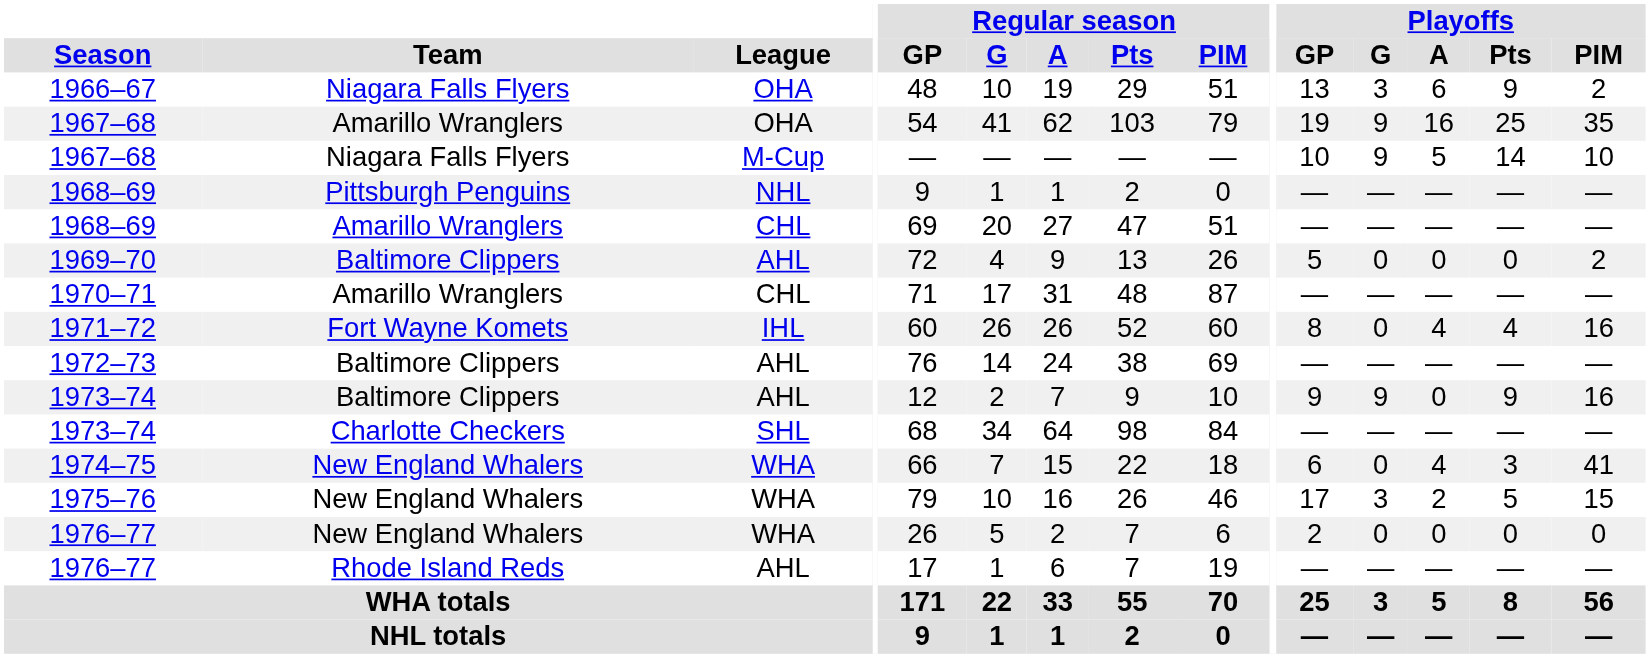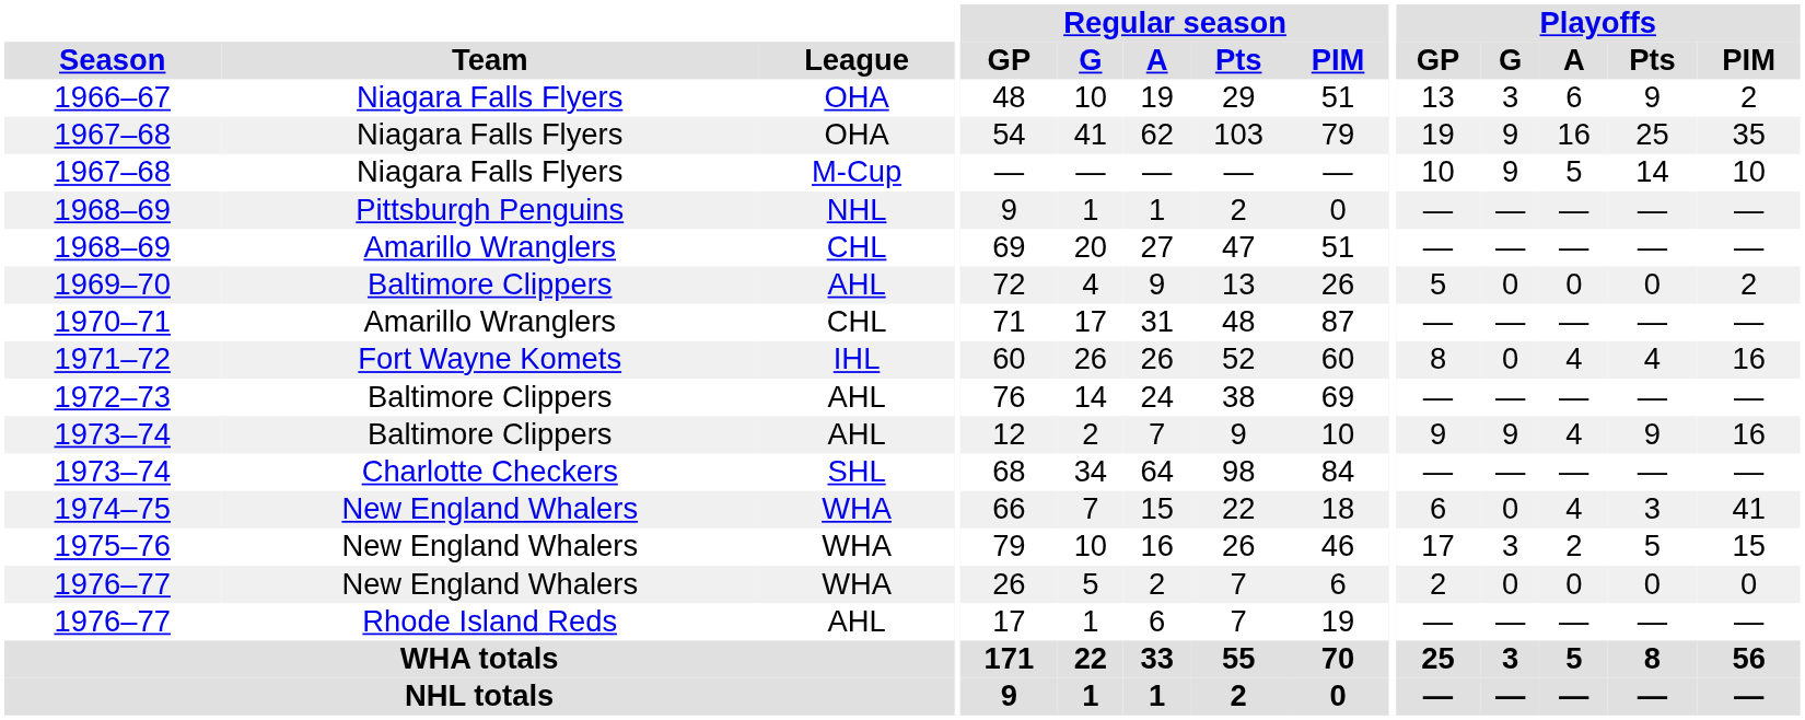1967–68 / OHA | Team: Amarillo Wranglers -> Niagara Falls Flyers
1973–74 / AHL | Playoffs / A: 0 -> 4
